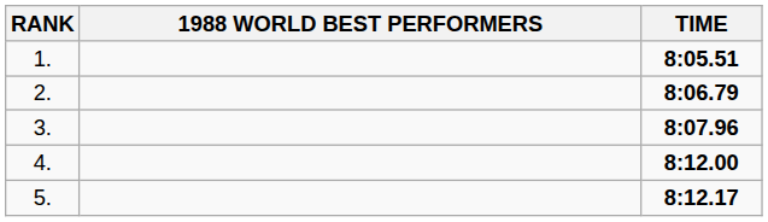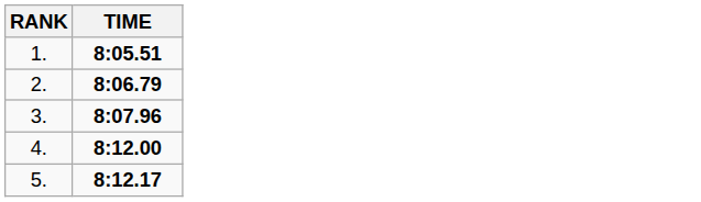- column: 1988 WORLD BEST PERFORMERS
